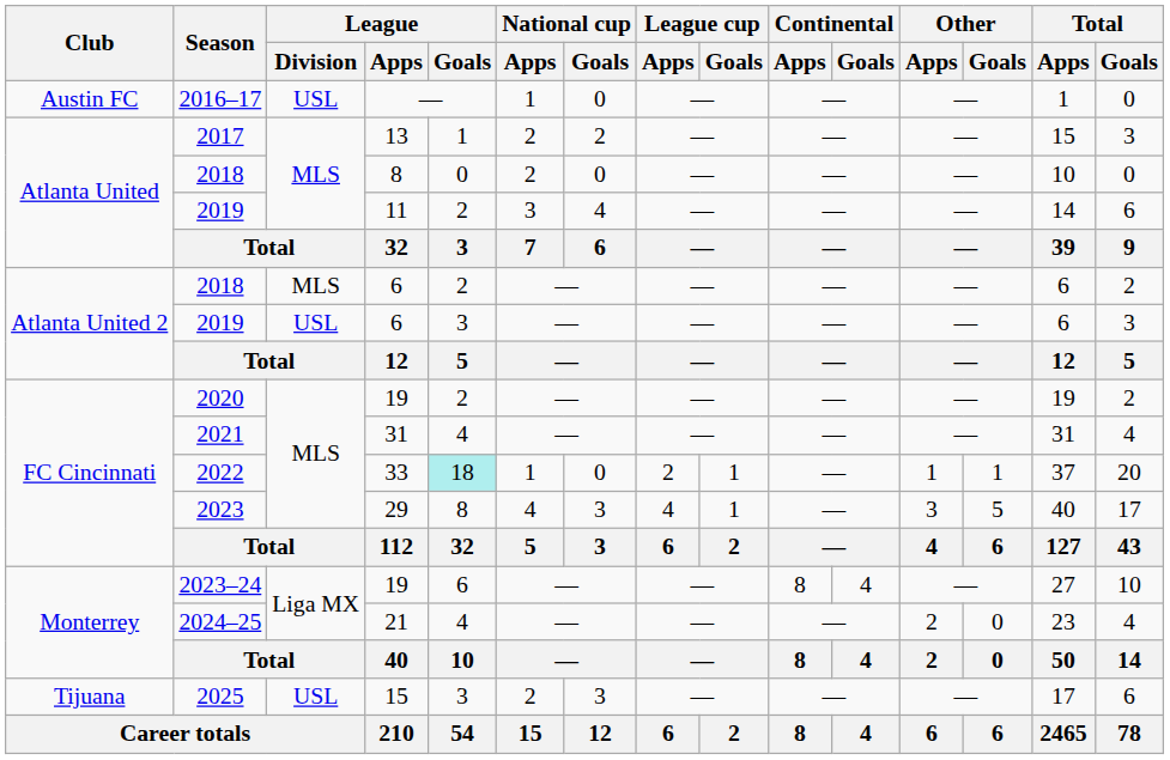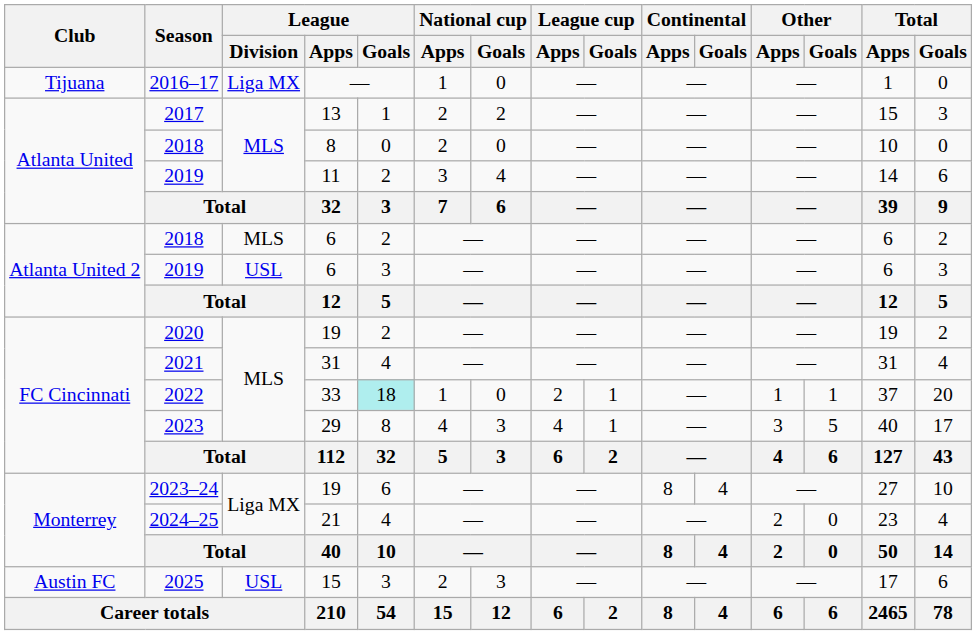2016–17 | Club: Austin FC -> Tijuana
2016–17 | League / Division: USL -> Liga MX
2025 | Club: Tijuana -> Austin FC
